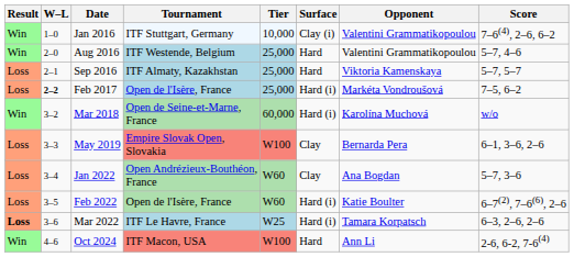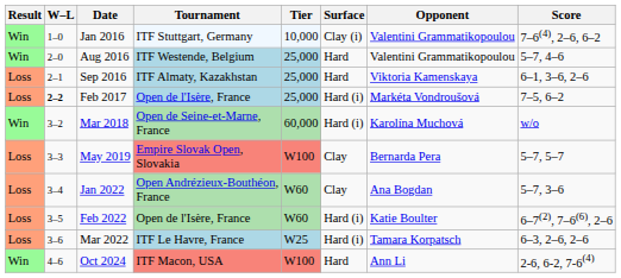Sep 2016 | Score: 5–7, 5–7 -> 6–1, 3–6, 2–6
May 2019 | Score: 6–1, 3–6, 2–6 -> 5–7, 5–7
Mar 2022 | Result: bold -> normal
